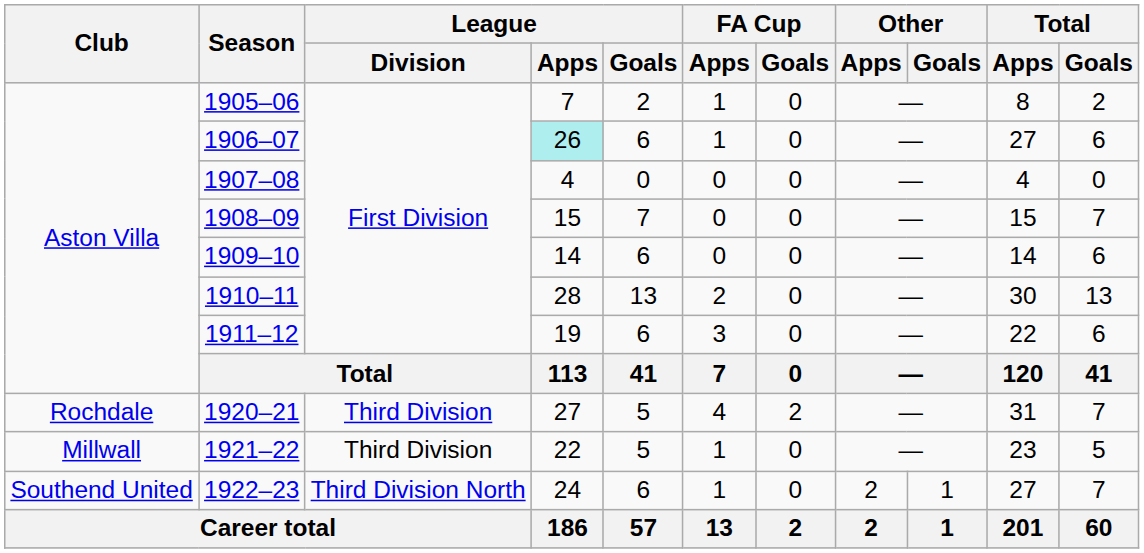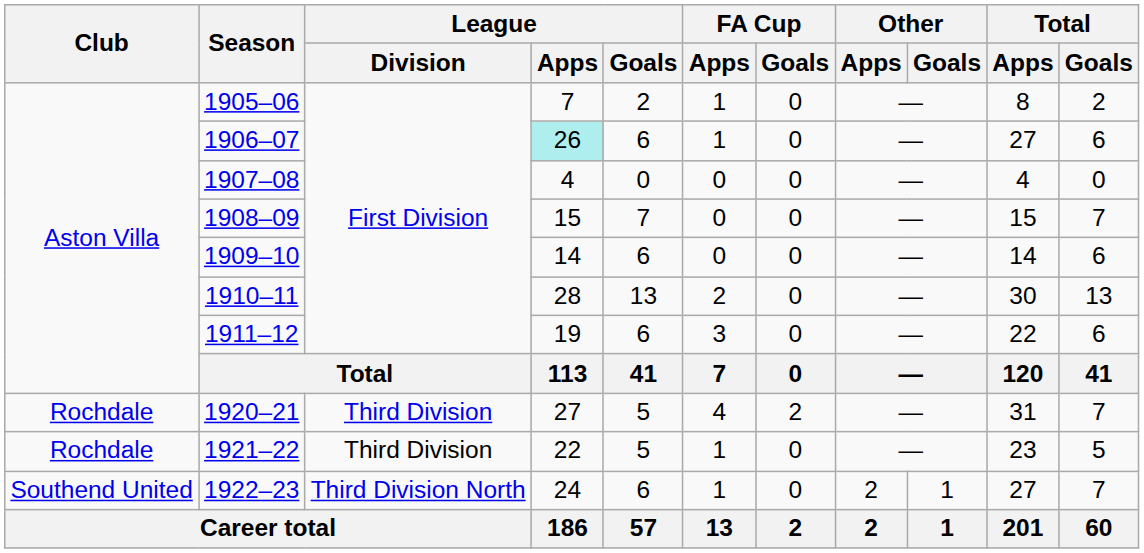1921–22 | Club: Millwall -> Rochdale
